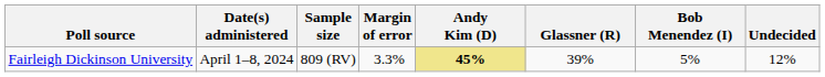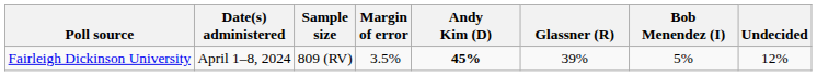Fairleigh Dickinson University | Margin of error: 3.3% -> 3.5%
Fairleigh Dickinson University | Andy Kim (D): khaki background -> no background
